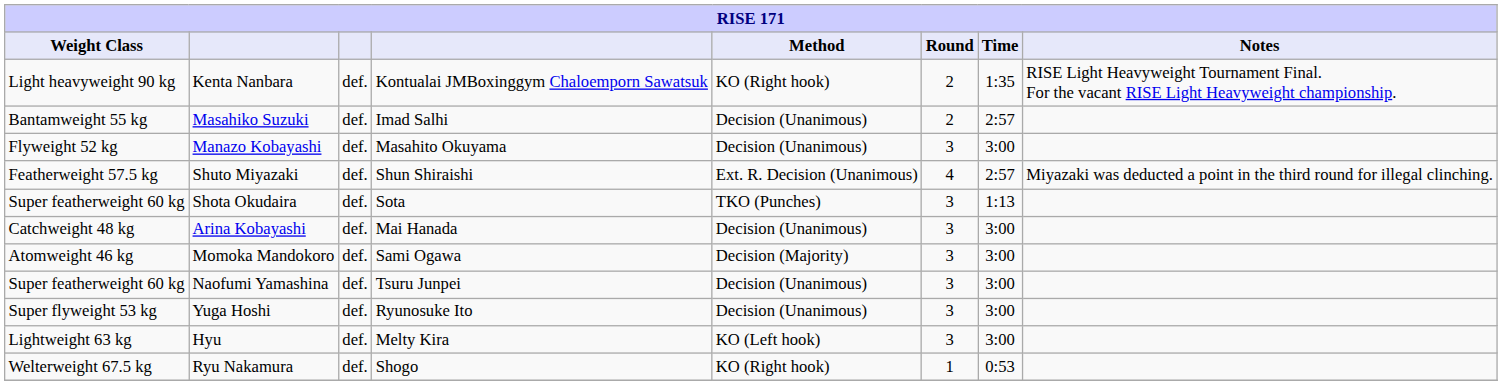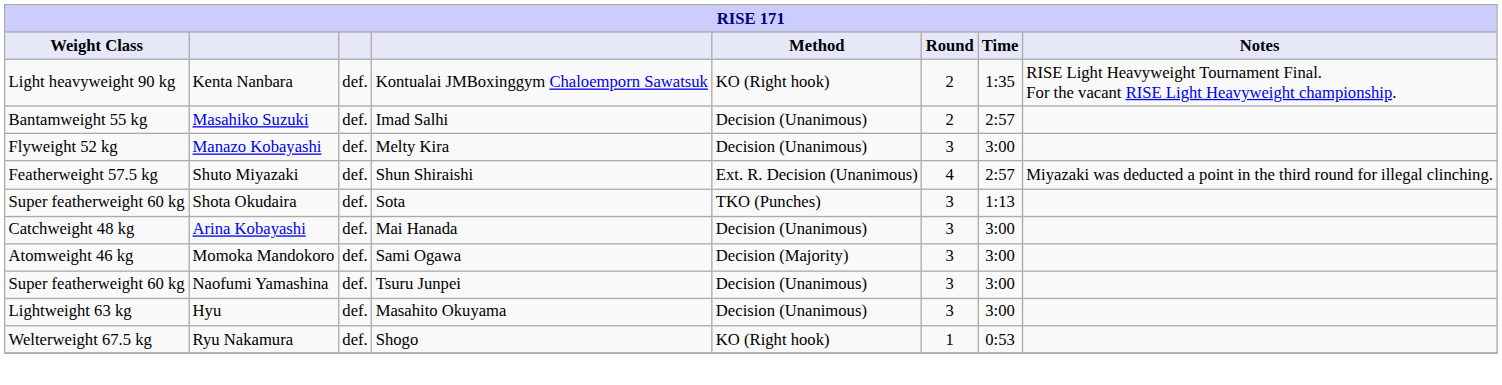Manazo Kobayashi | column 4: Masahito Okuyama -> Melty Kira
- row: Super flyweight 53 kg | Yuga Hoshi | def. | Ryunosuke Ito | Decision (Unanimous) | 3 | 3:00
Hyu | column 4: Melty Kira -> Masahito Okuyama
Hyu | Method: KO (Left hook) -> Decision (Unanimous)
